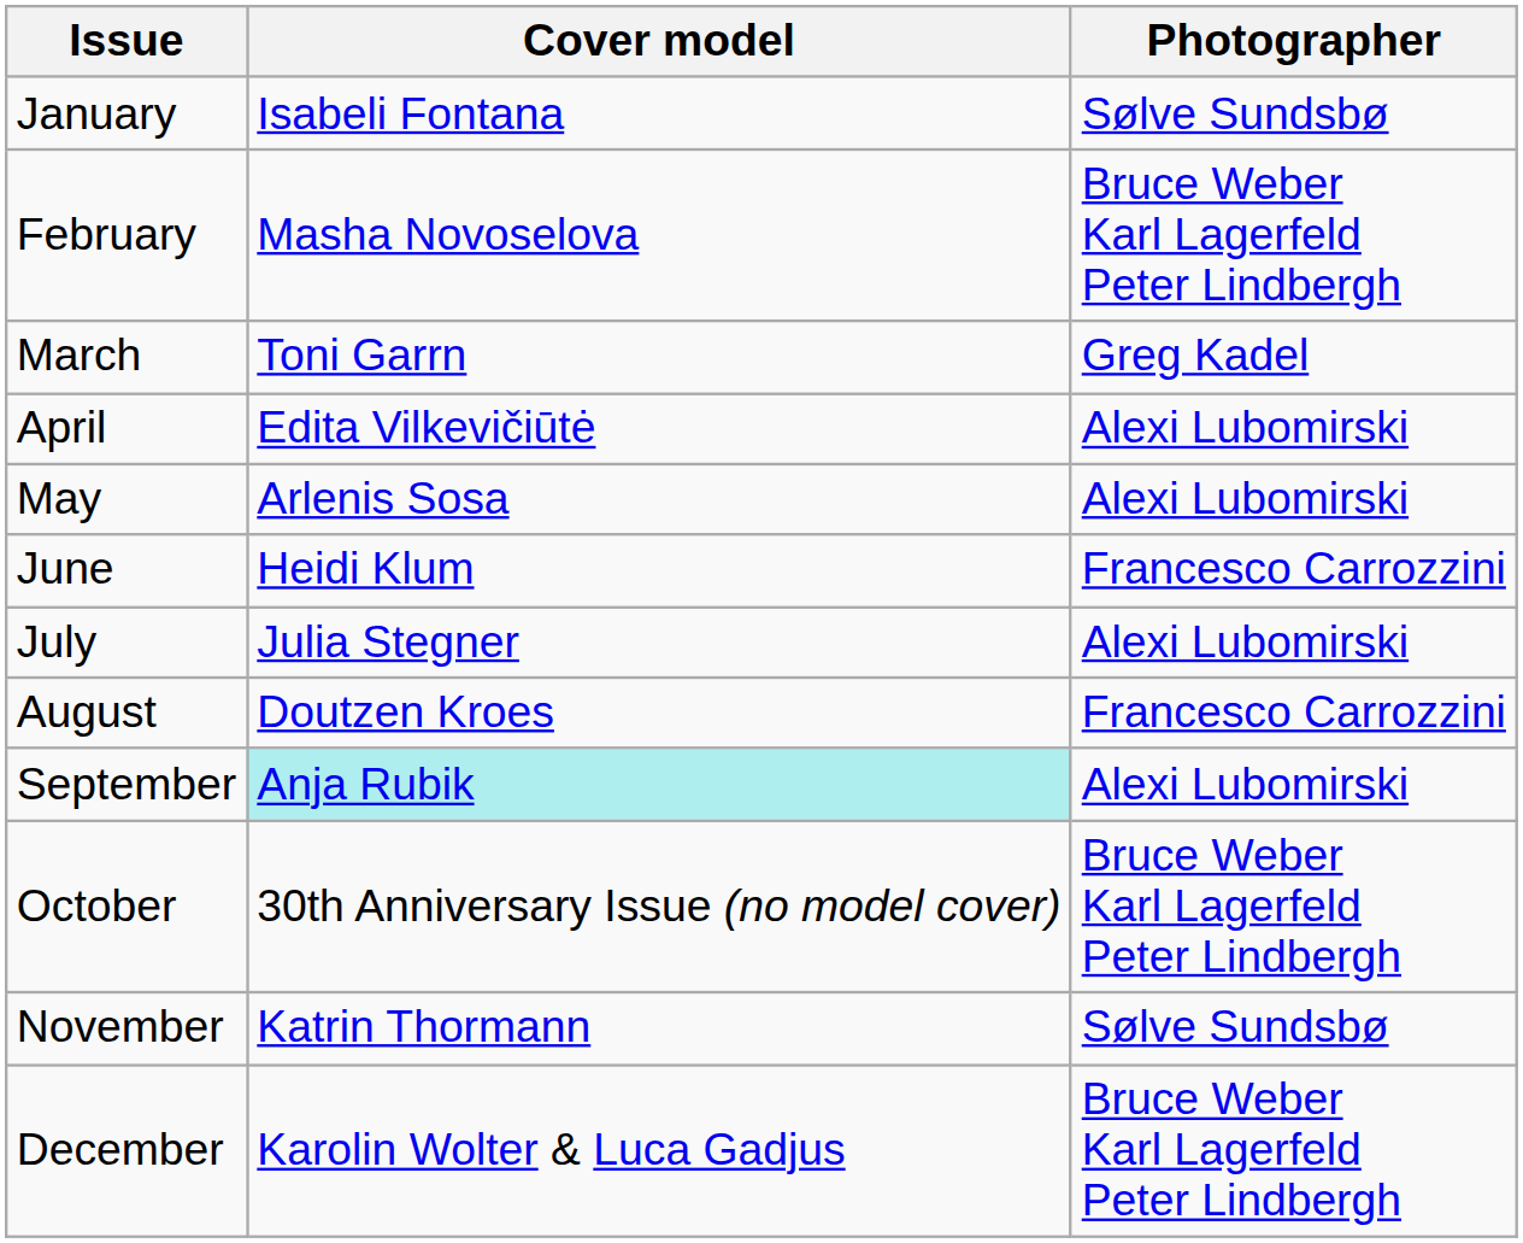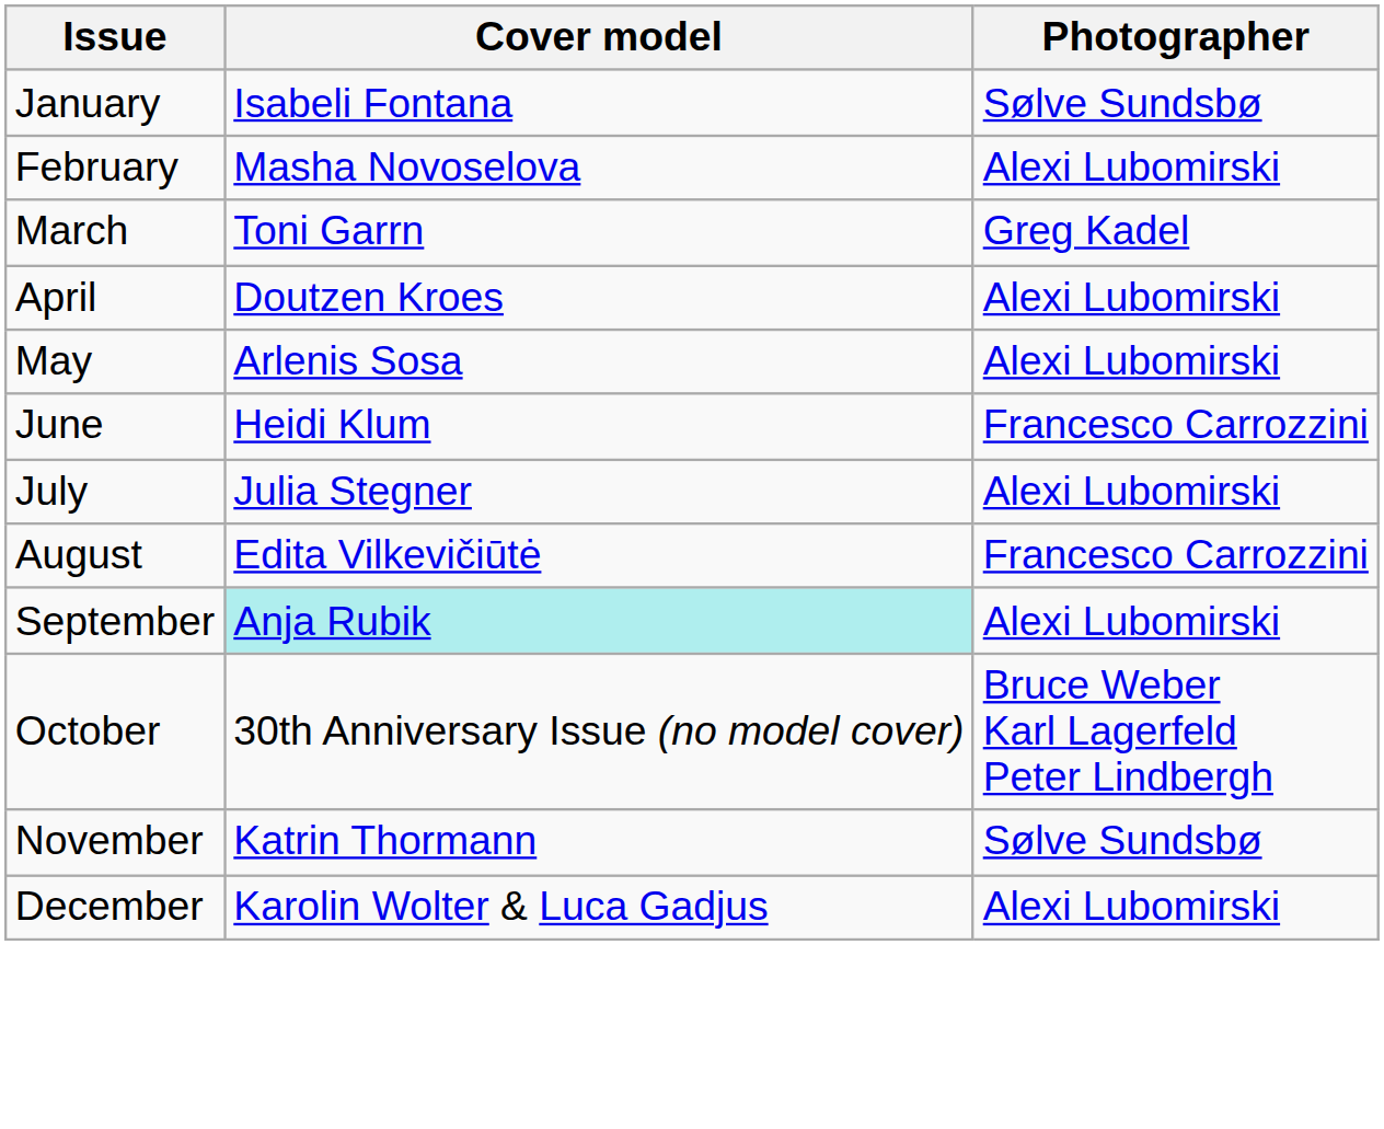February | Photographer: Bruce Weber Karl Lagerfeld Peter Lindbergh -> Alexi Lubomirski
April | Cover model: Edita Vilkevičiūtė -> Doutzen Kroes
August | Cover model: Doutzen Kroes -> Edita Vilkevičiūtė
December | Photographer: Bruce Weber Karl Lagerfeld Peter Lindbergh -> Alexi Lubomirski
